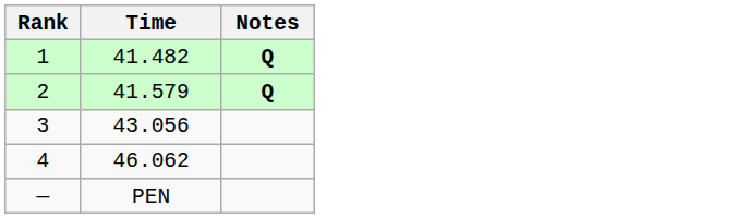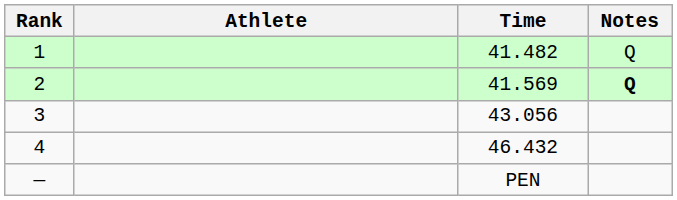+ column: Athlete
1 | Notes: bold -> normal
2 | Time: 41.579 -> 41.569
4 | Time: 46.062 -> 46.432
